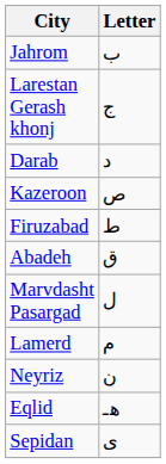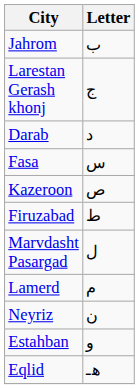+ row: Fasa | س
- row: Abadeh | ق
+ row: Estahban | و
- row: Sepidan | ى
